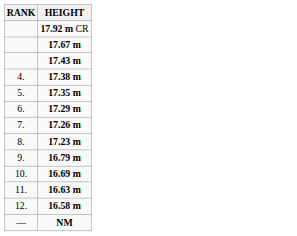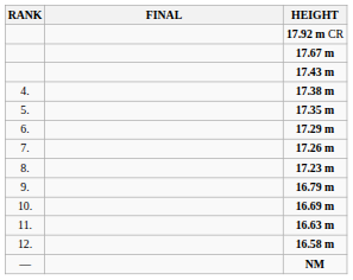+ column: FINAL
